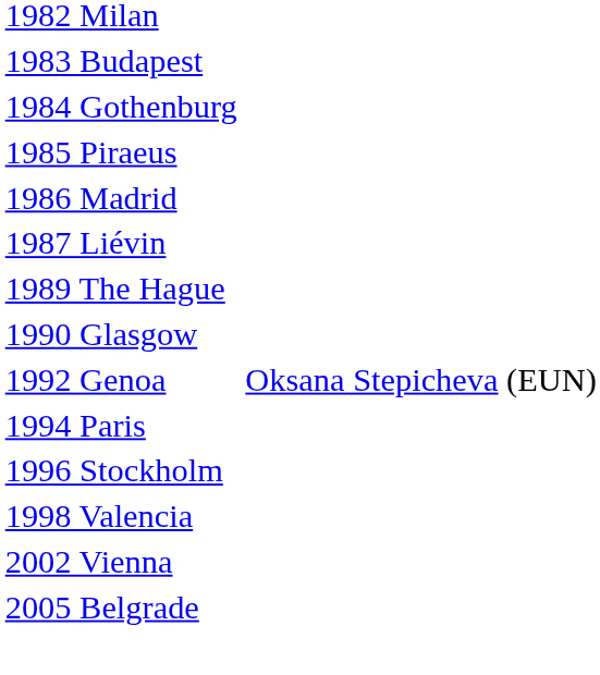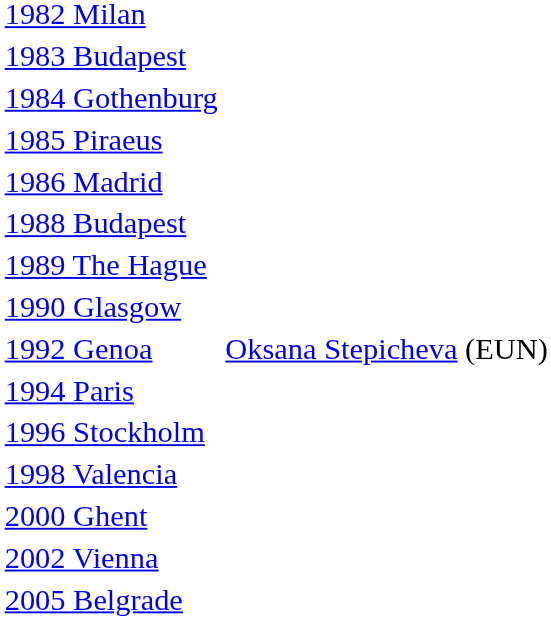- row: 1987 Liévin
+ row: 1988 Budapest
+ row: 2000 Ghent
